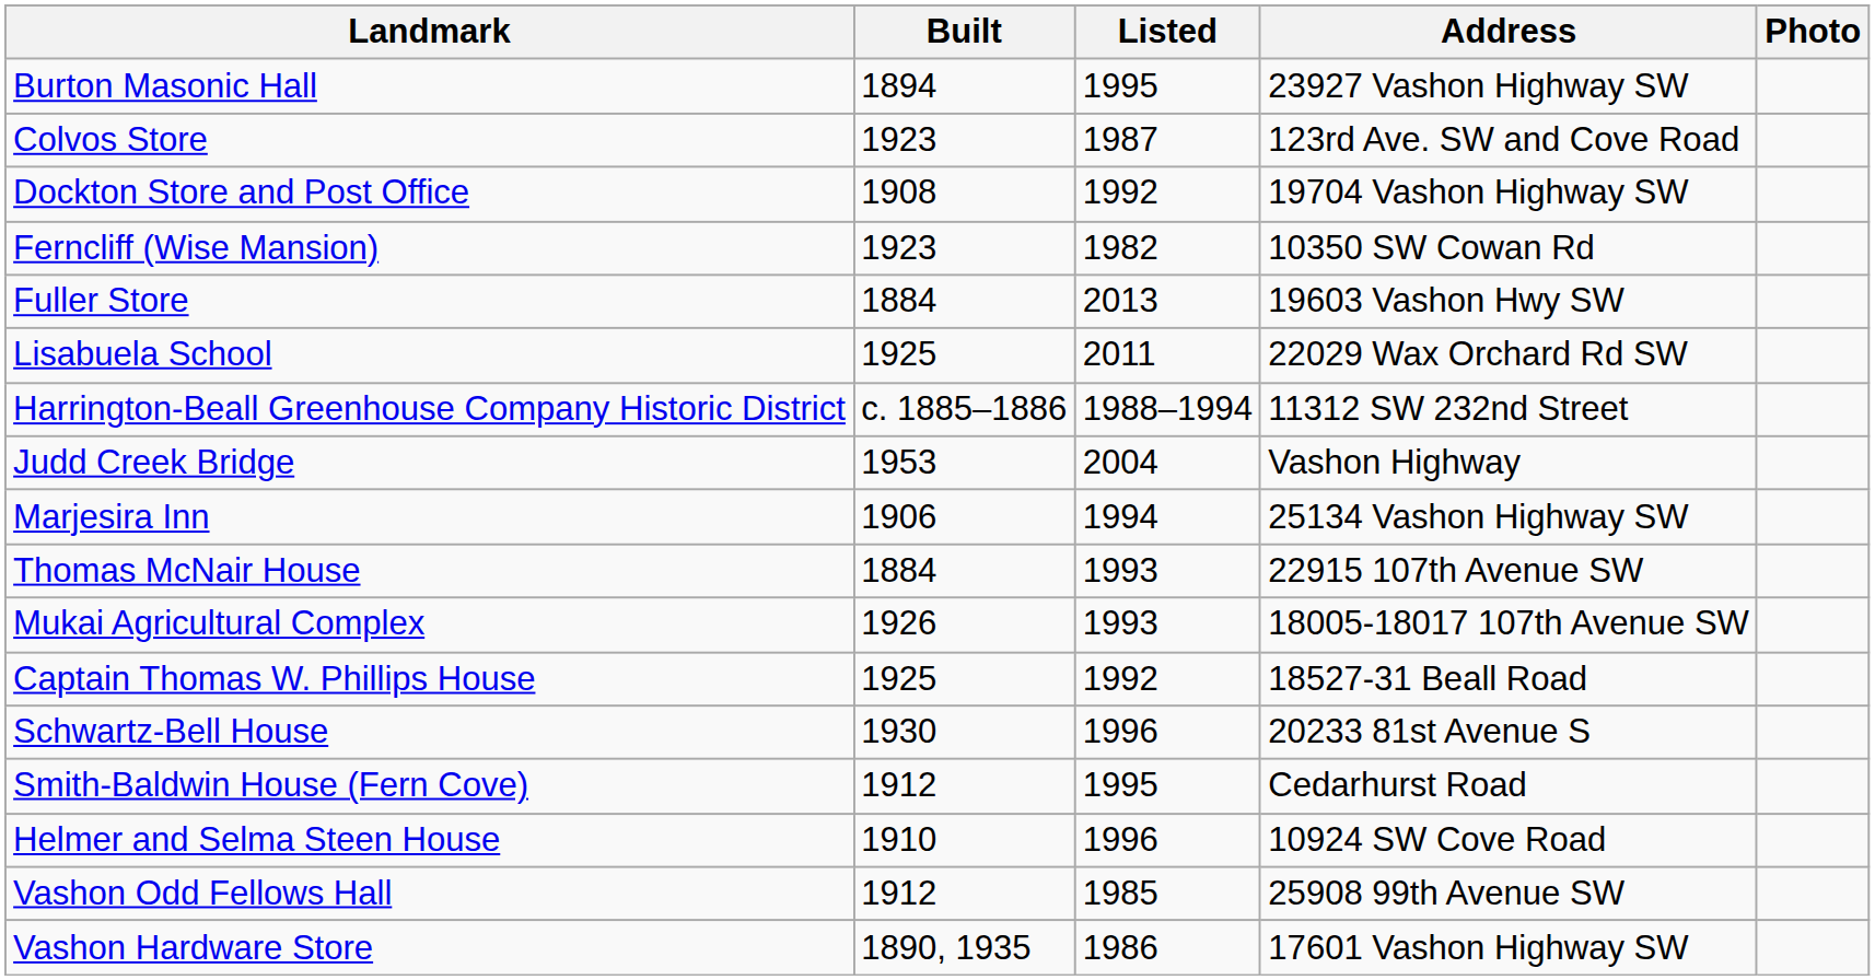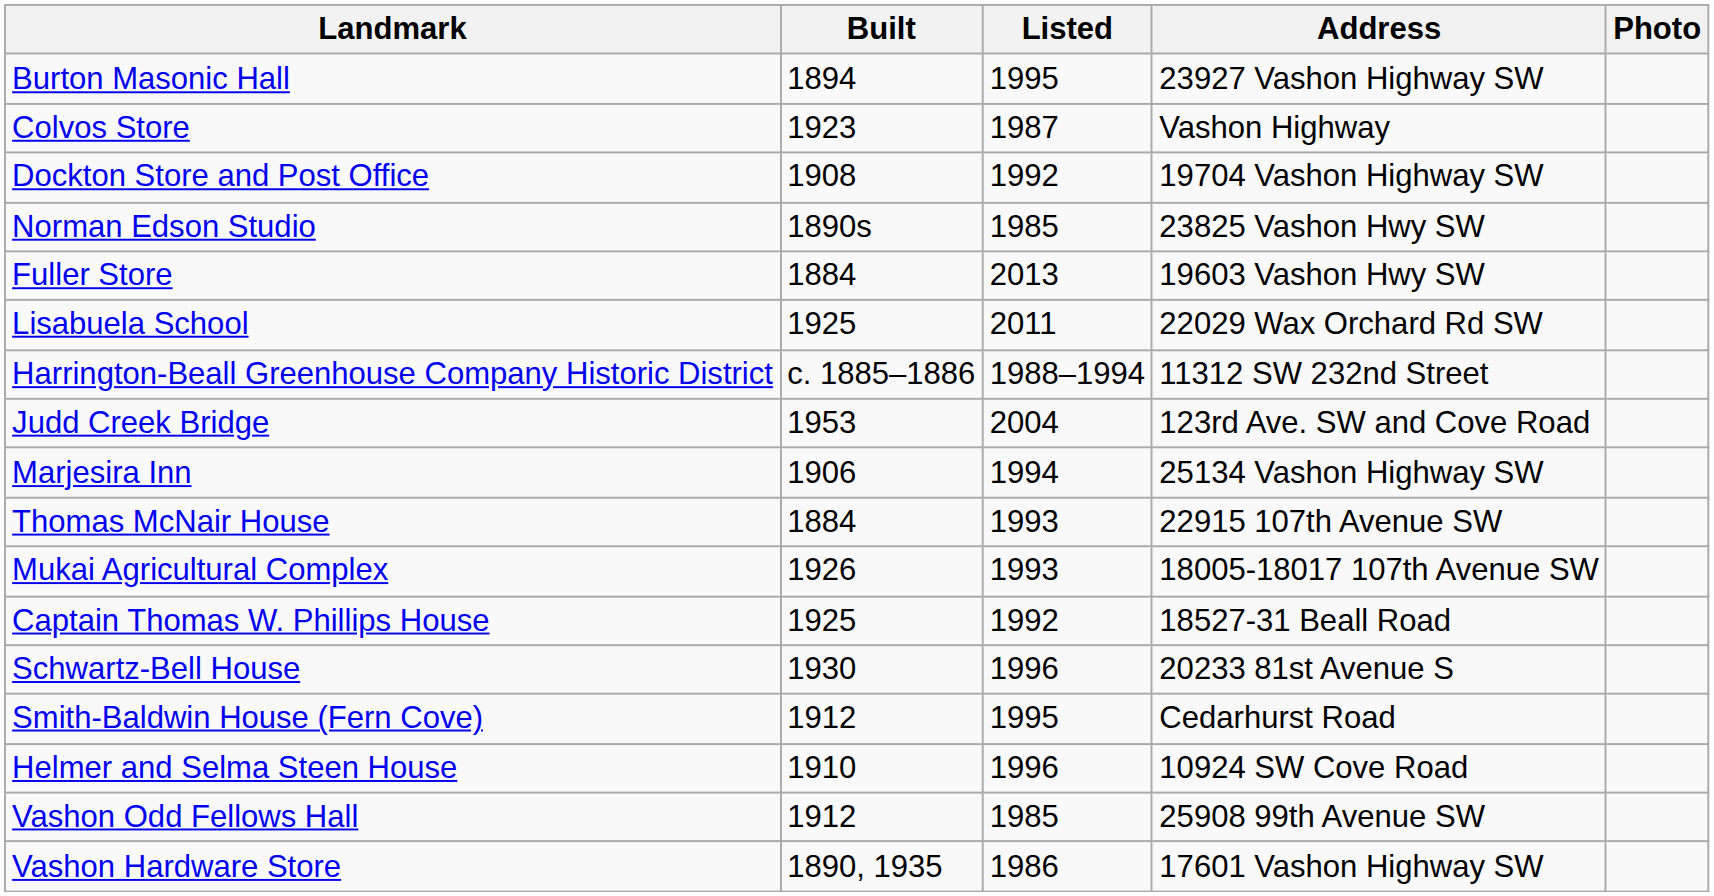Colvos Store | Address: 123rd Ave. SW and Cove Road -> Vashon Highway
+ row: Norman Edson Studio | 1890s | 1985 | 23825 Vashon Hwy SW
- row: Ferncliff (Wise Mansion) | 1923 | 1982 | 10350 SW Cowan Rd
Judd Creek Bridge | Address: Vashon Highway -> 123rd Ave. SW and Cove Road
